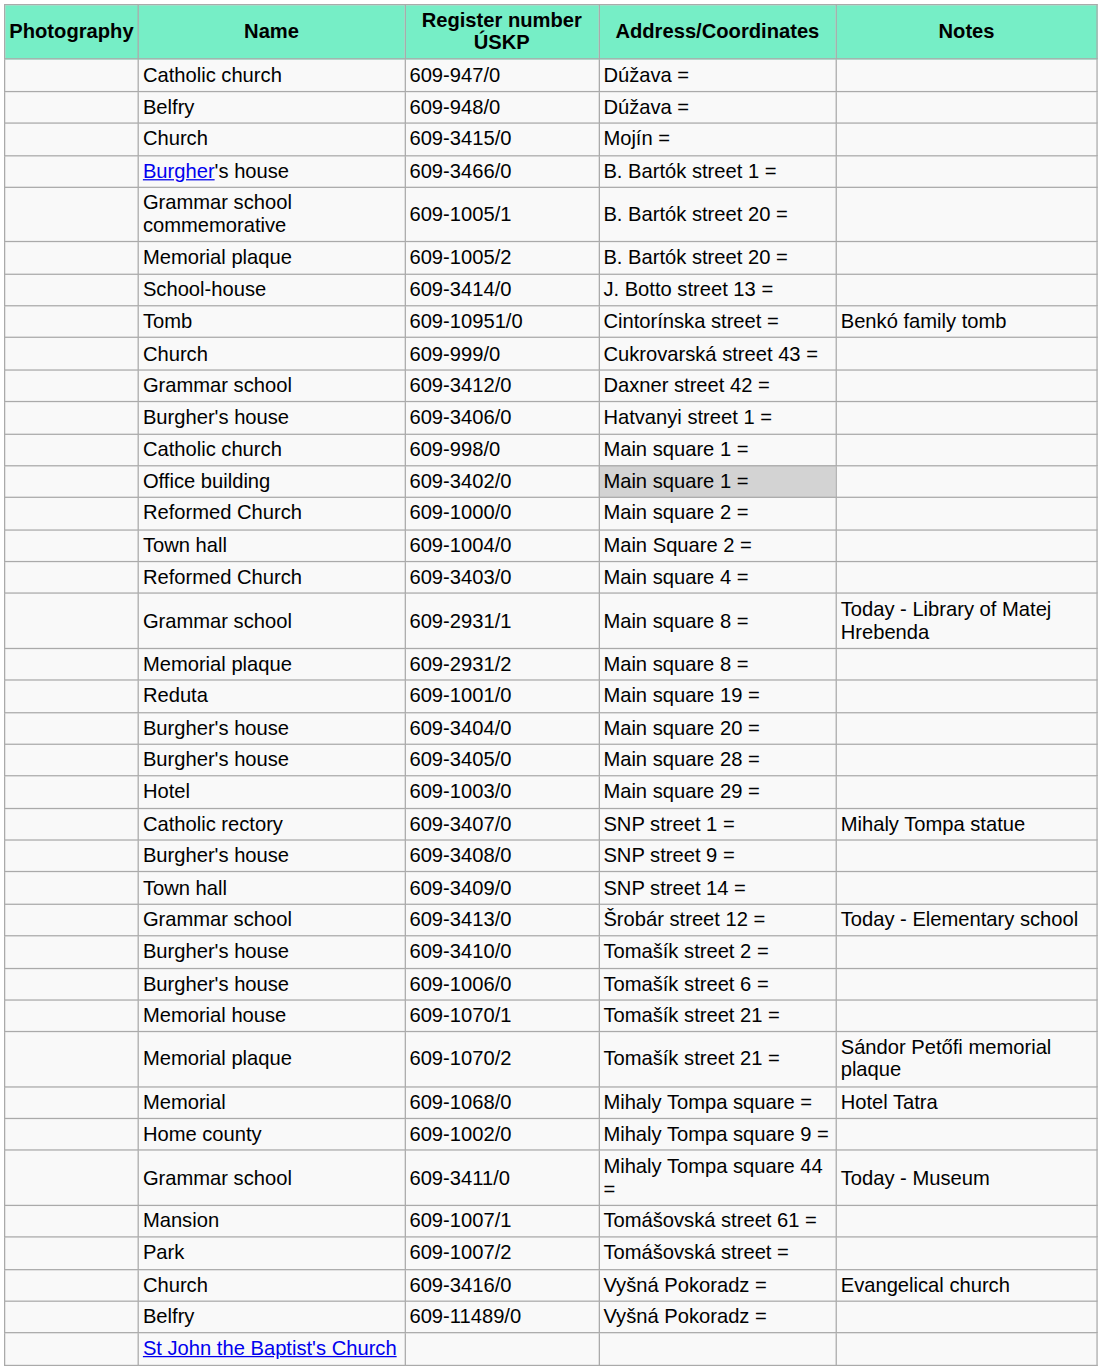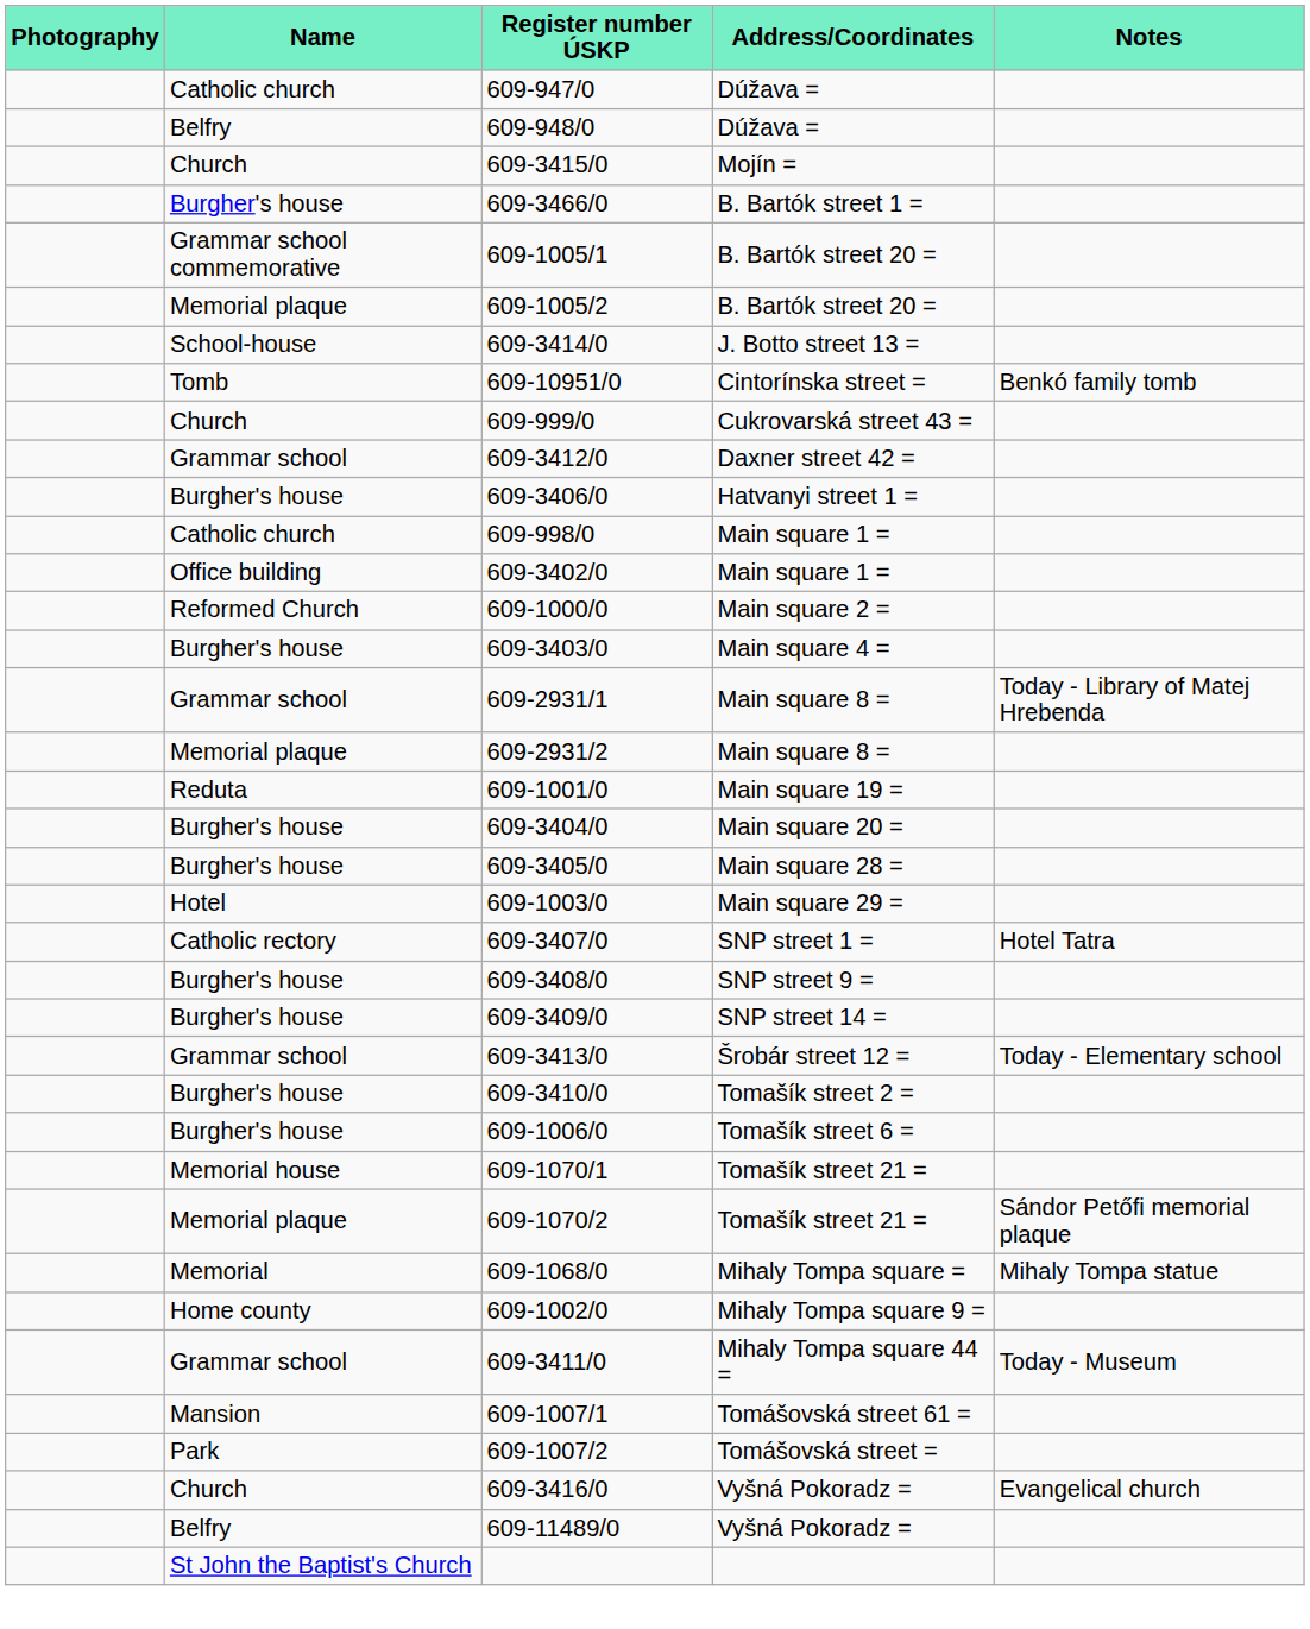609-3402/0 | Address/Coordinates: lightgrey background -> no background
- row: Town hall | 609-1004/0 | Main Square 2 =
609-3403/0 | Name: Reformed Church -> Burgher's house
609-3407/0 | Notes: Mihaly Tompa statue -> Hotel Tatra
609-3409/0 | Name: Town hall -> Burgher's house
609-1068/0 | Notes: Hotel Tatra -> Mihaly Tompa statue
